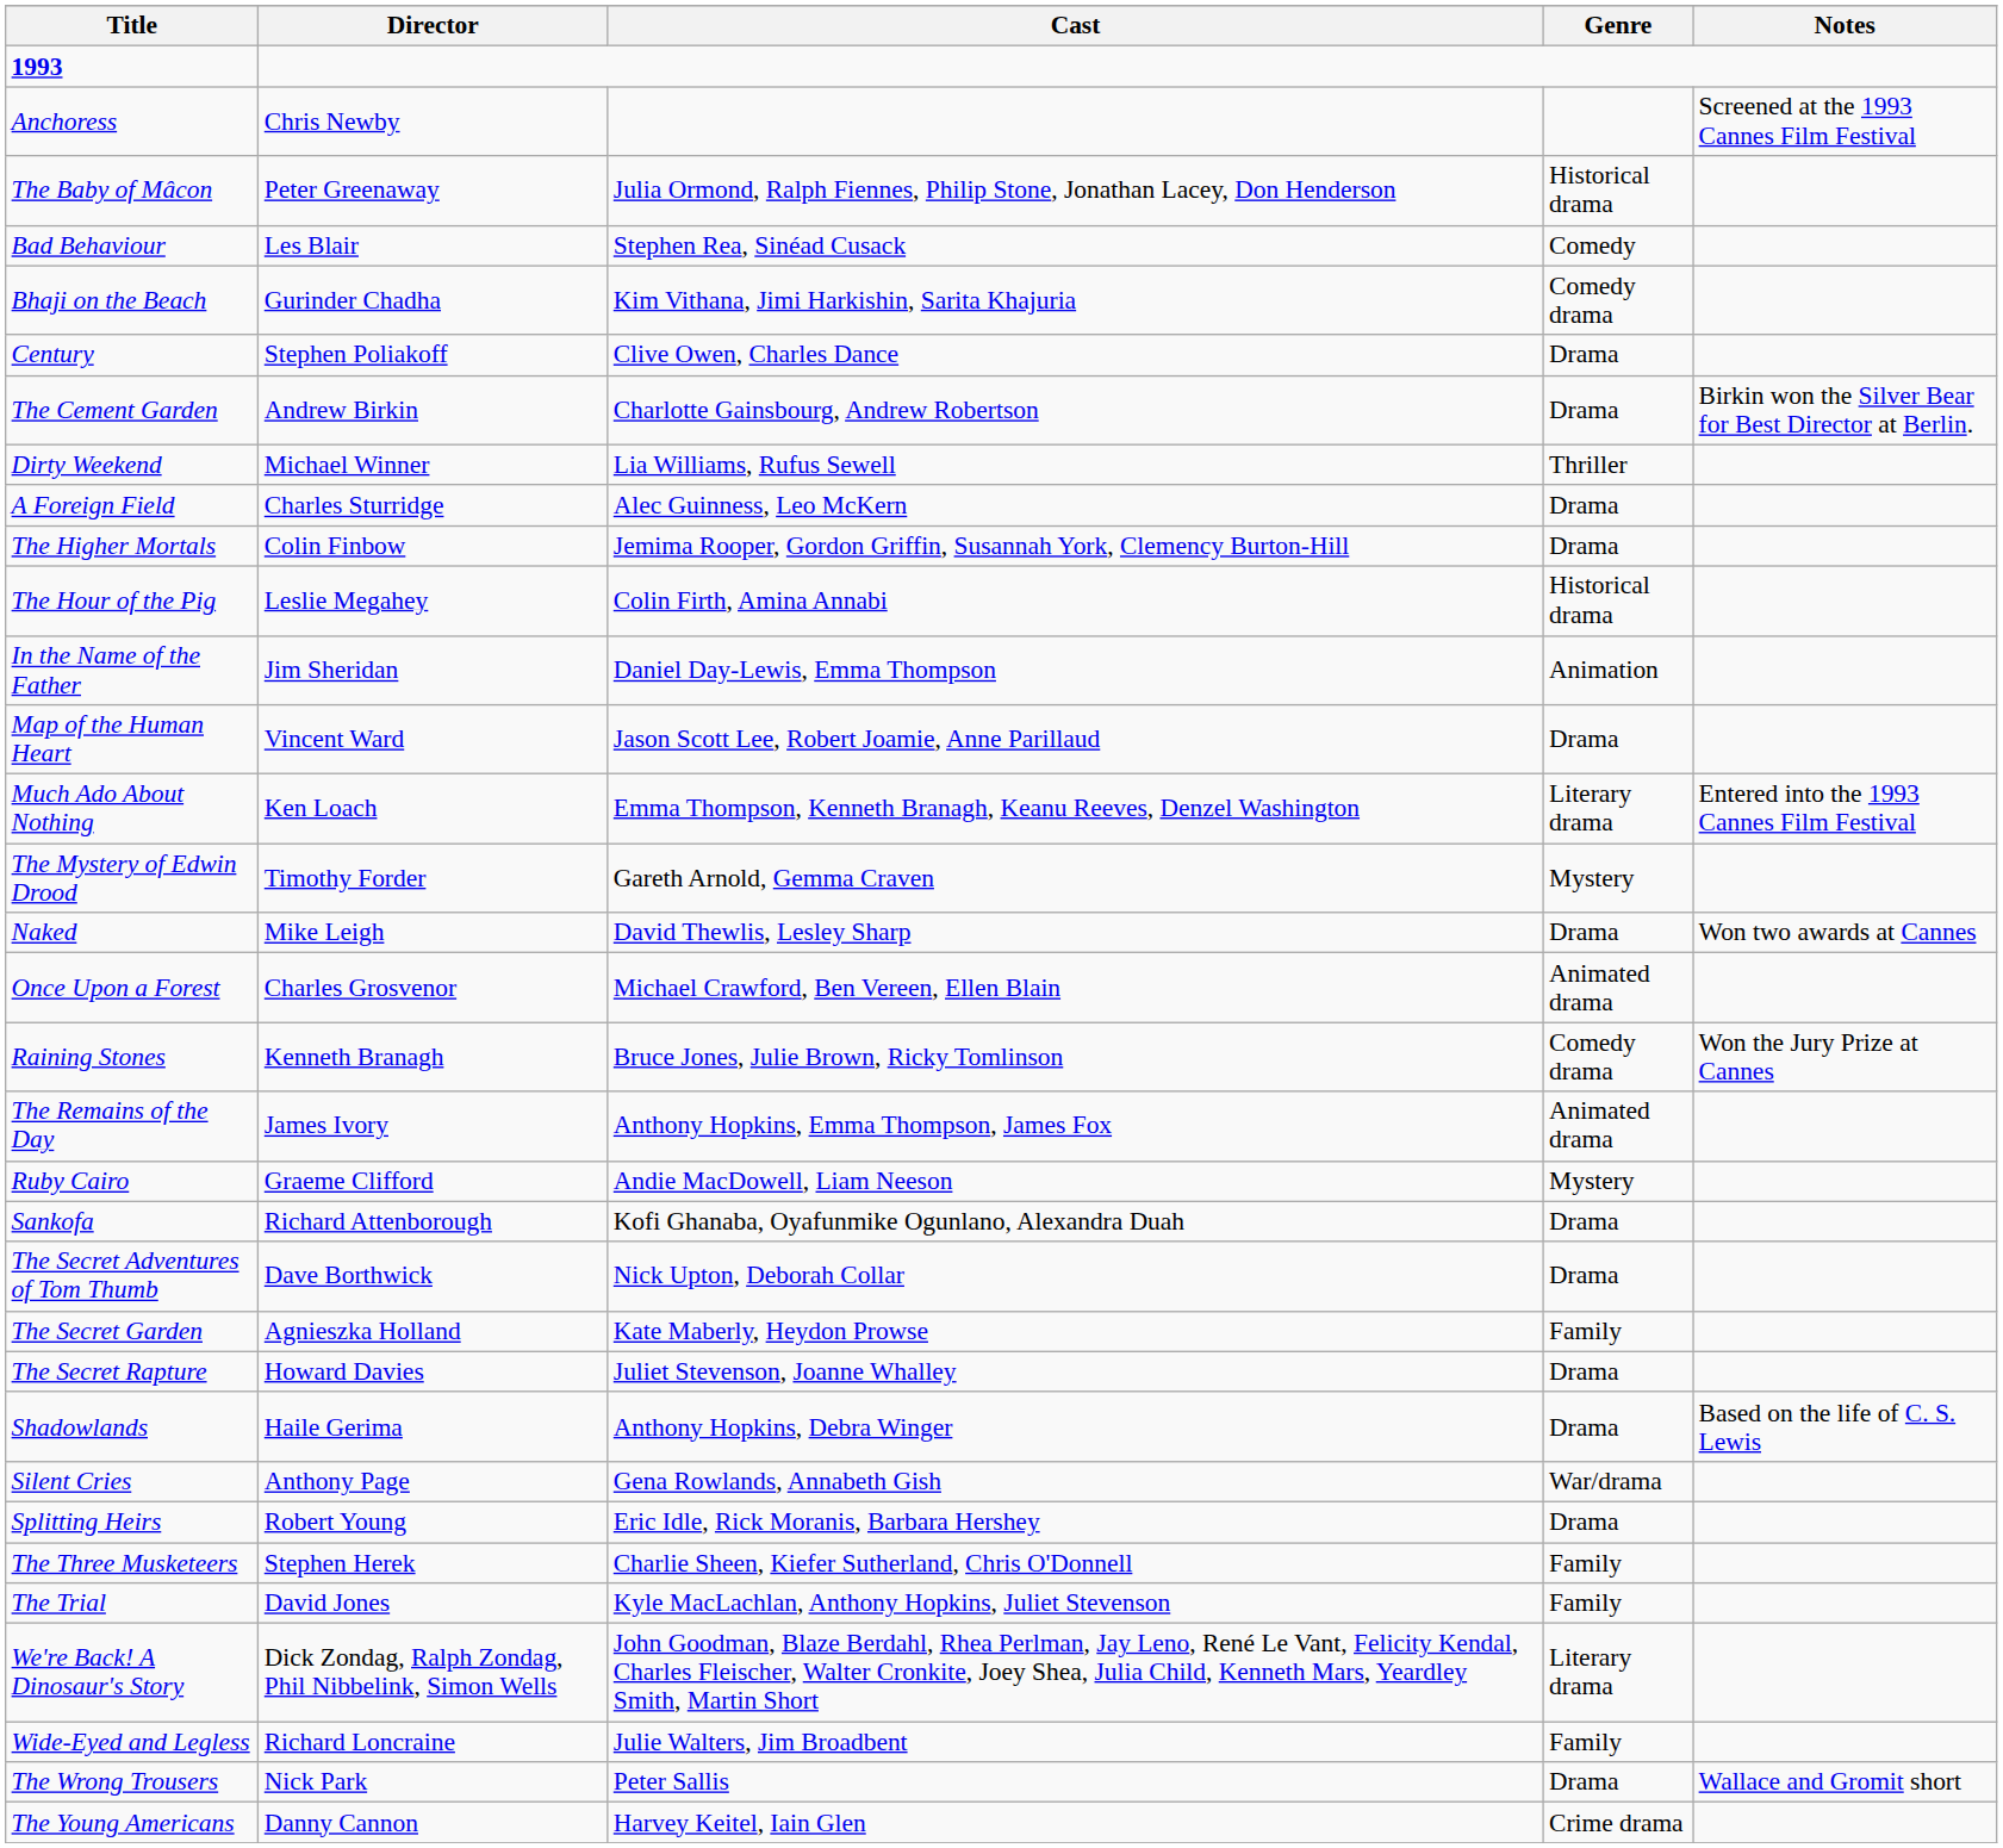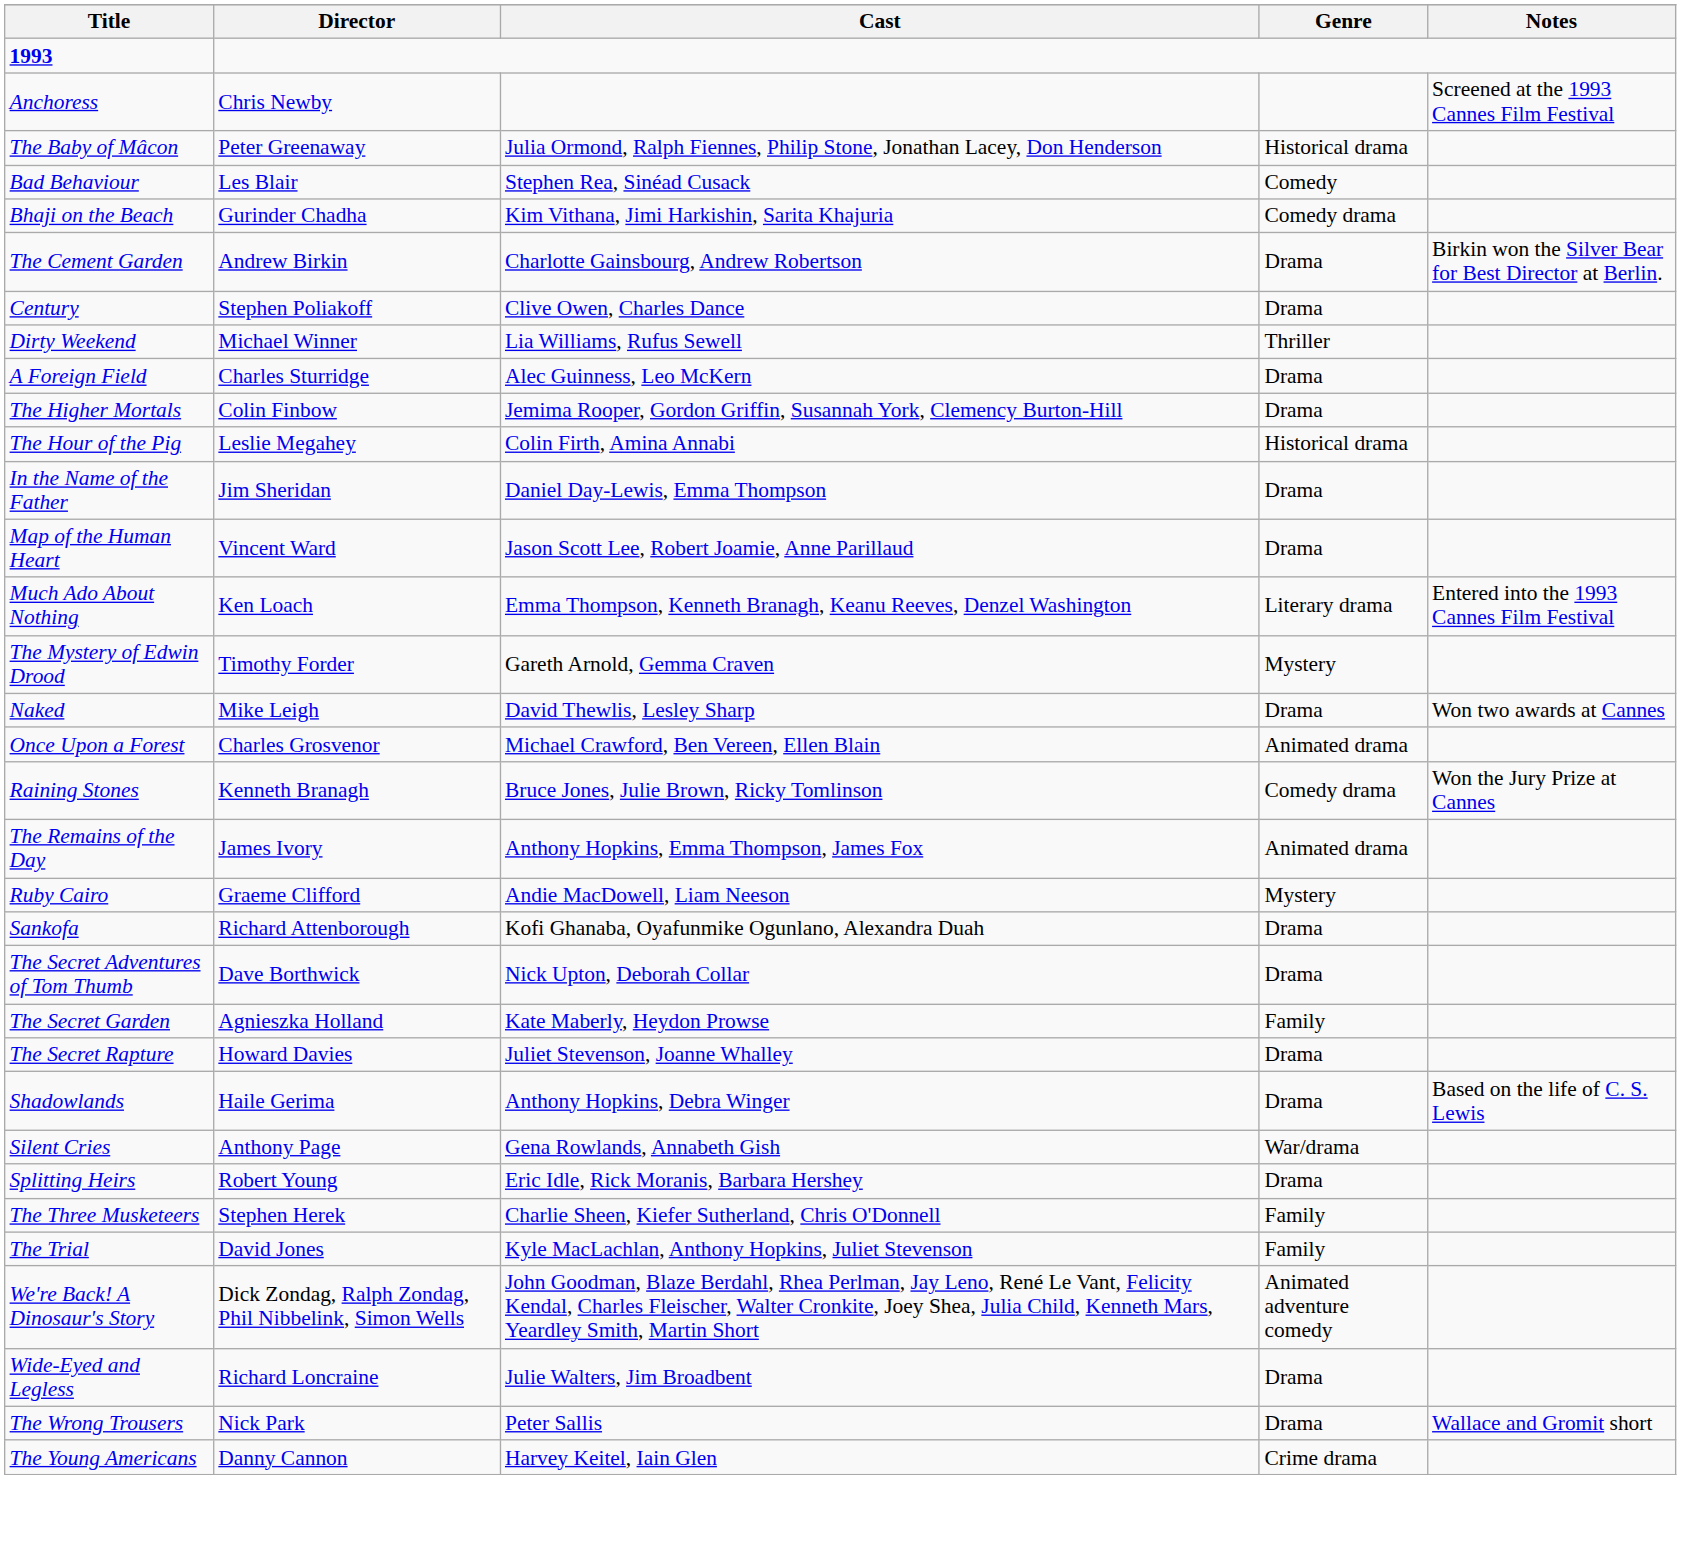rows swapped: The Cement Garden <-> Century
In the Name of the Father | Genre: Animation -> Drama
We're Back! A Dinosaur's Story | Genre: Literary drama -> Animated adventure comedy
Wide-Eyed and Legless | Genre: Family -> Drama
